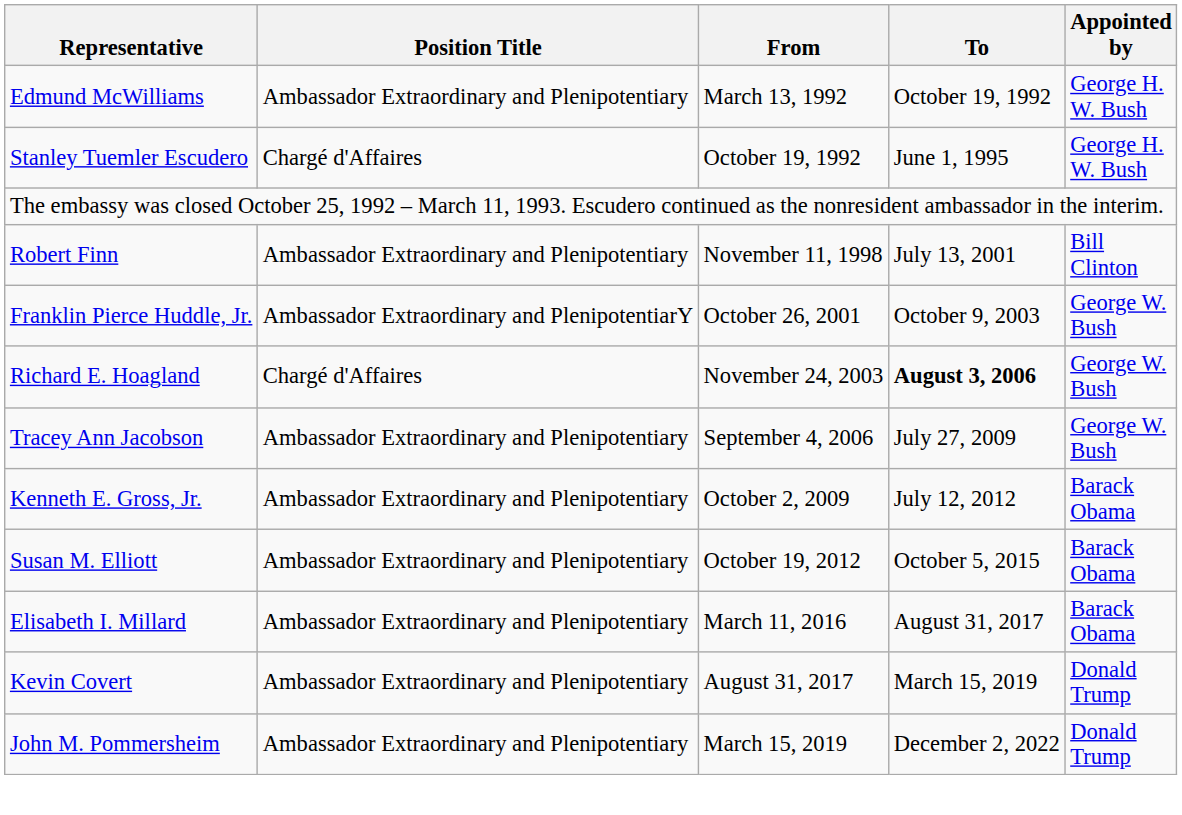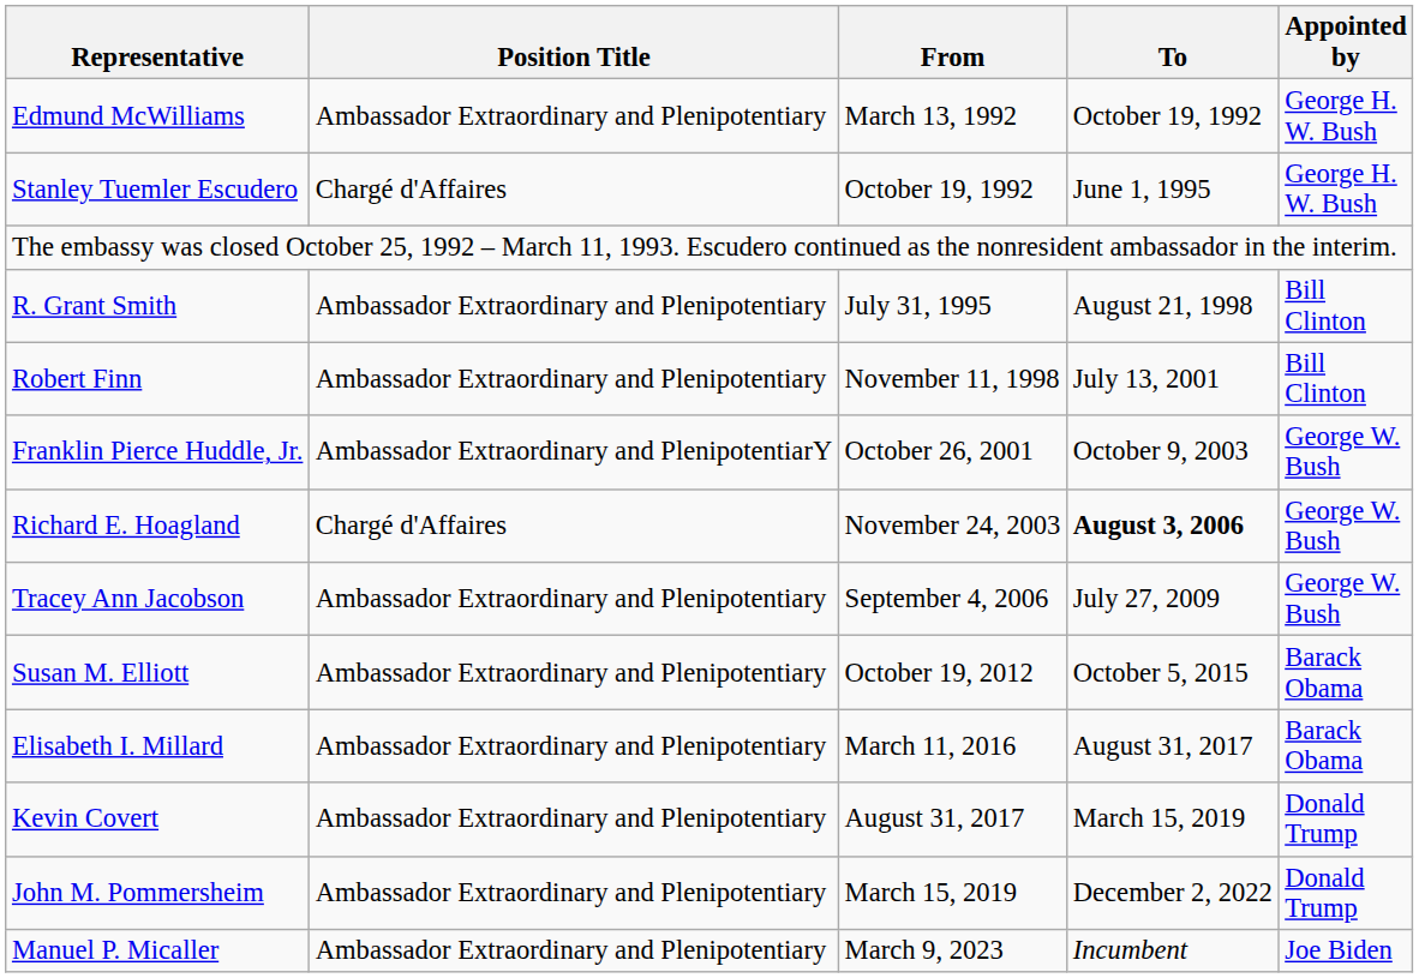+ row: R. Grant Smith | Ambassador Extraordinary and Plenipotentiary | July 31, 1995 | August 21, 1998 | Bill Clinton
- row: Kenneth E. Gross, Jr. | Ambassador Extraordinary and Plenipotentiary | October 2, 2009 | July 12, 2012 | Barack Obama
+ row: Manuel P. Micaller | Ambassador Extraordinary and Plenipotentiary | March 9, 2023 | Incumbent | Joe Biden
